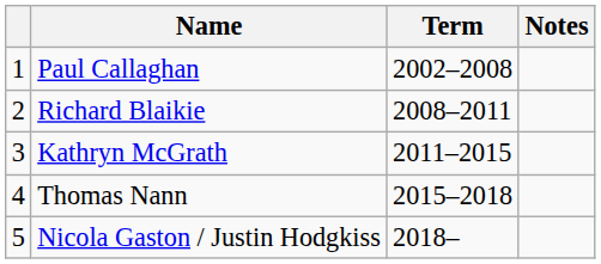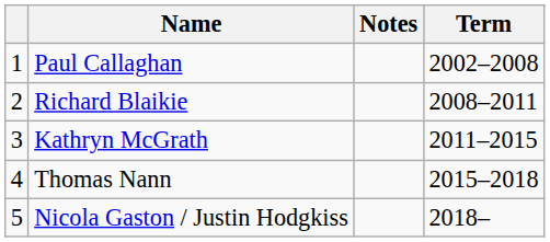columns swapped: Term <-> Notes
